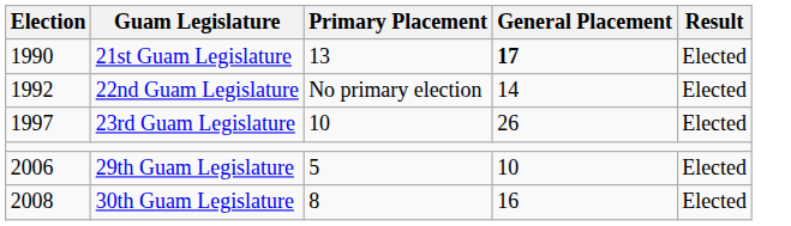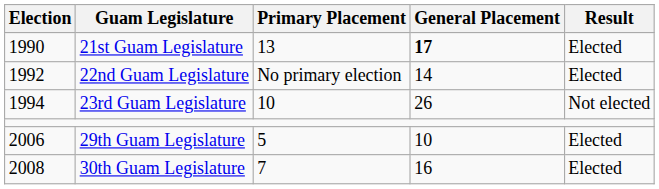23rd Guam Legislature | Election: 1997 -> 1994
23rd Guam Legislature | Result: Elected -> Not elected
30th Guam Legislature | Primary Placement: 8 -> 7
